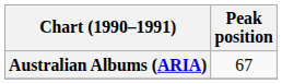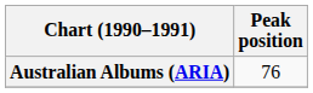Australian Albums (ARIA) | Peak position: 67 -> 76
